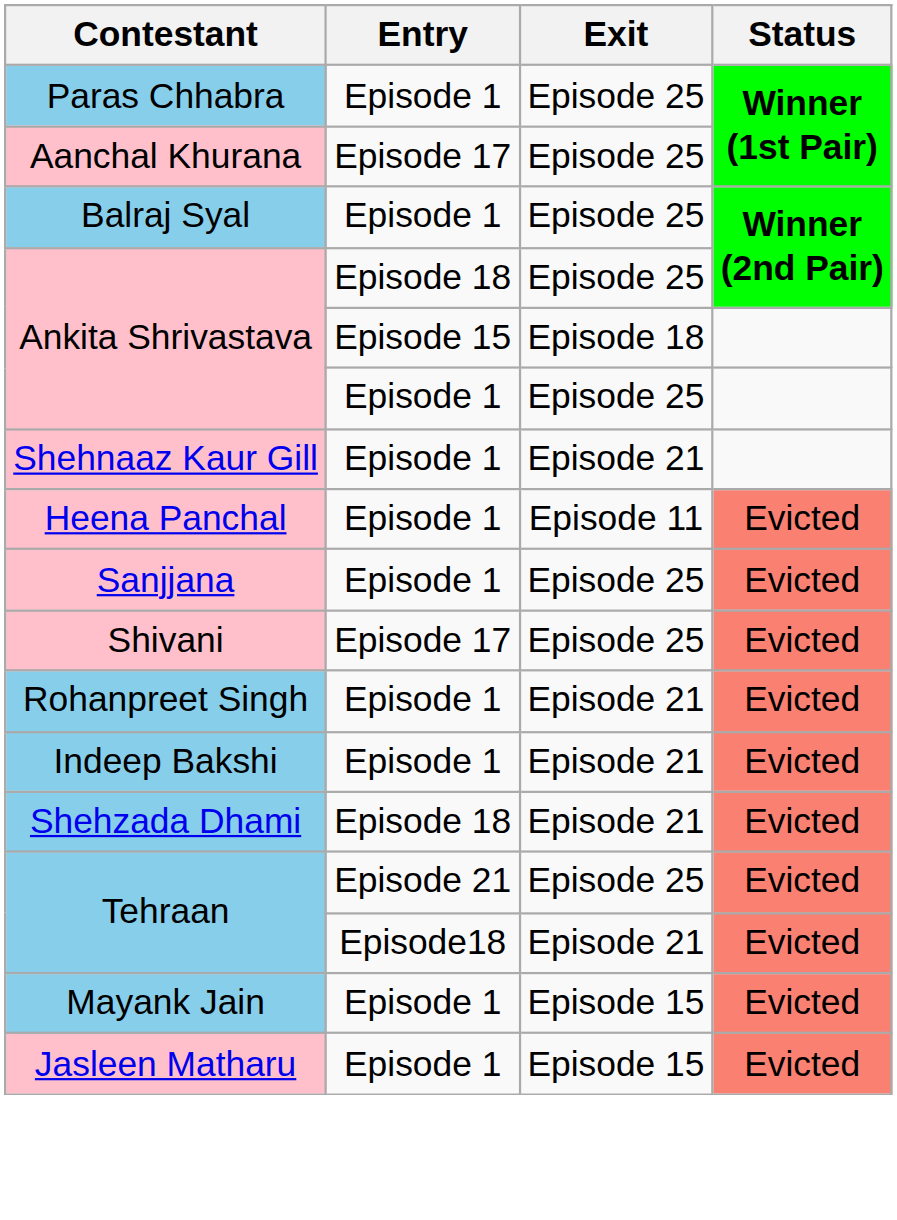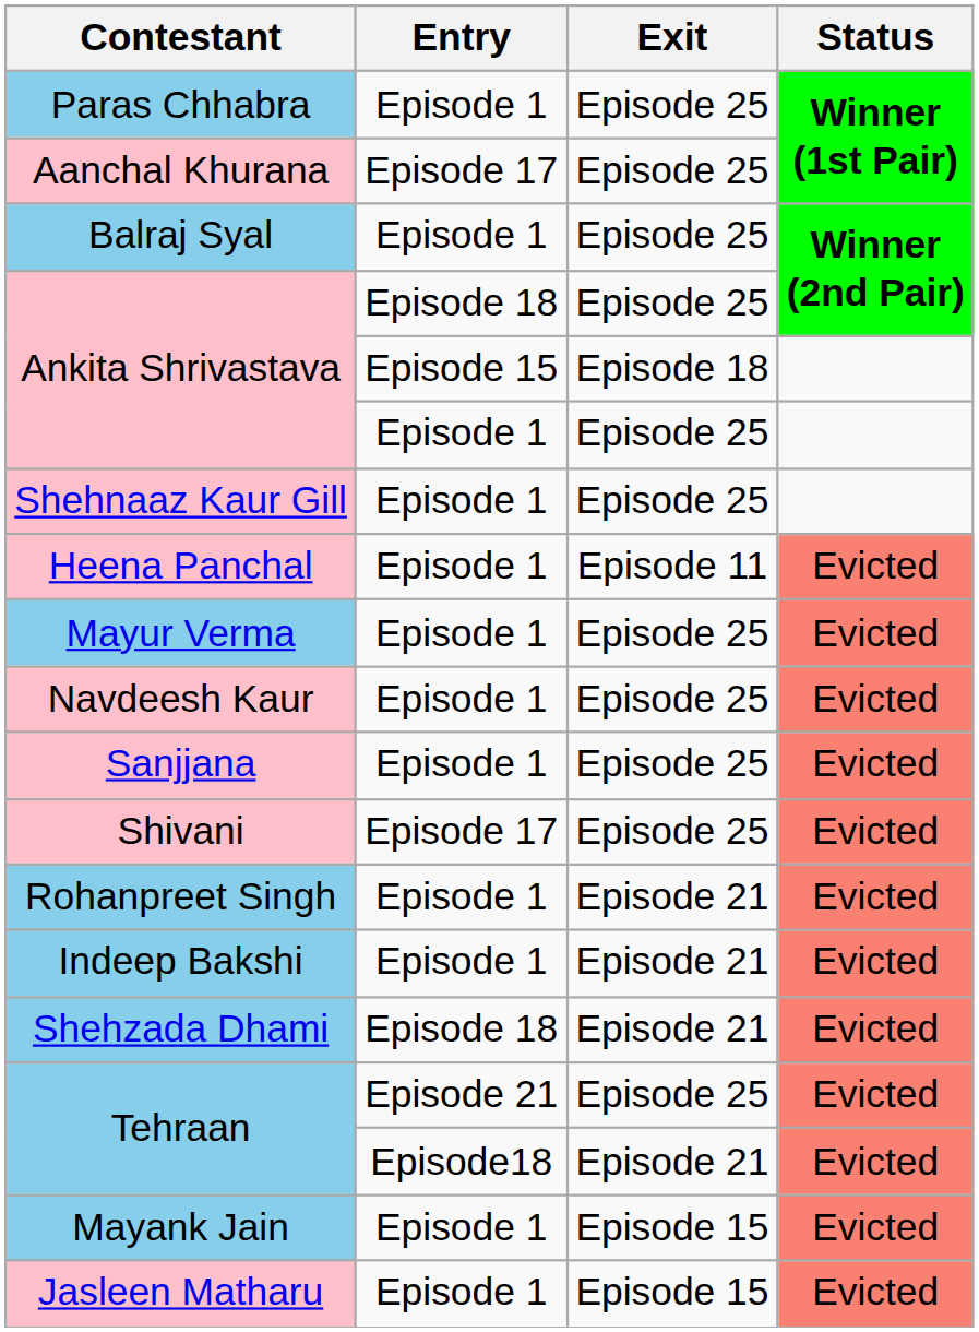Shehnaaz Kaur Gill | Exit: Episode 21 -> Episode 25
+ row: Mayur Verma | Episode 1 | Episode 25 | Evicted
+ row: Navdeesh Kaur | Episode 1 | Episode 25 | Evicted
